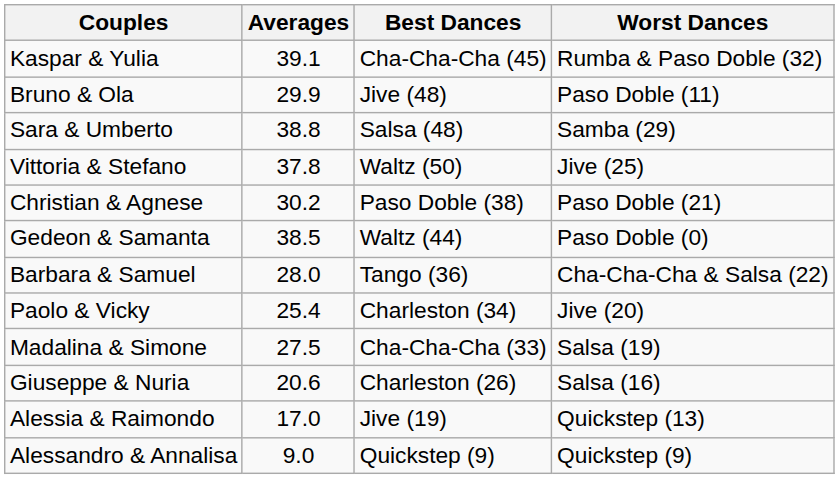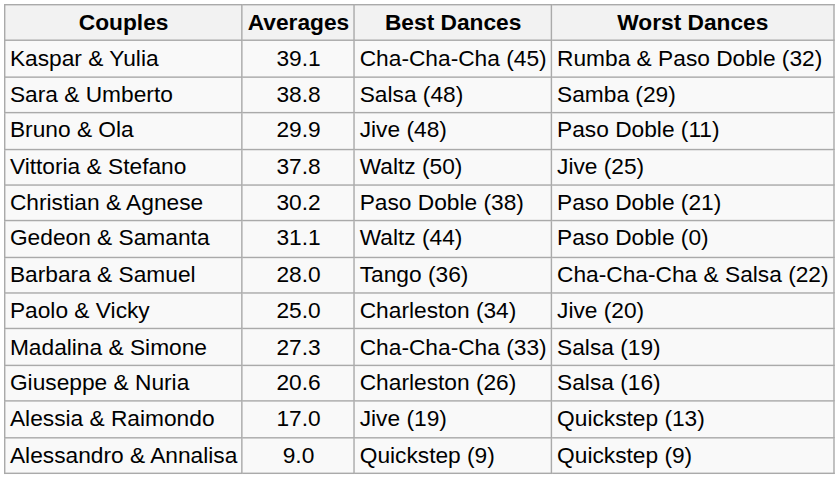rows swapped: Sara & Umberto <-> Bruno & Ola
Gedeon & Samanta | Averages: 38.5 -> 31.1
Paolo & Vicky | Averages: 25.4 -> 25.0
Madalina & Simone | Averages: 27.5 -> 27.3
